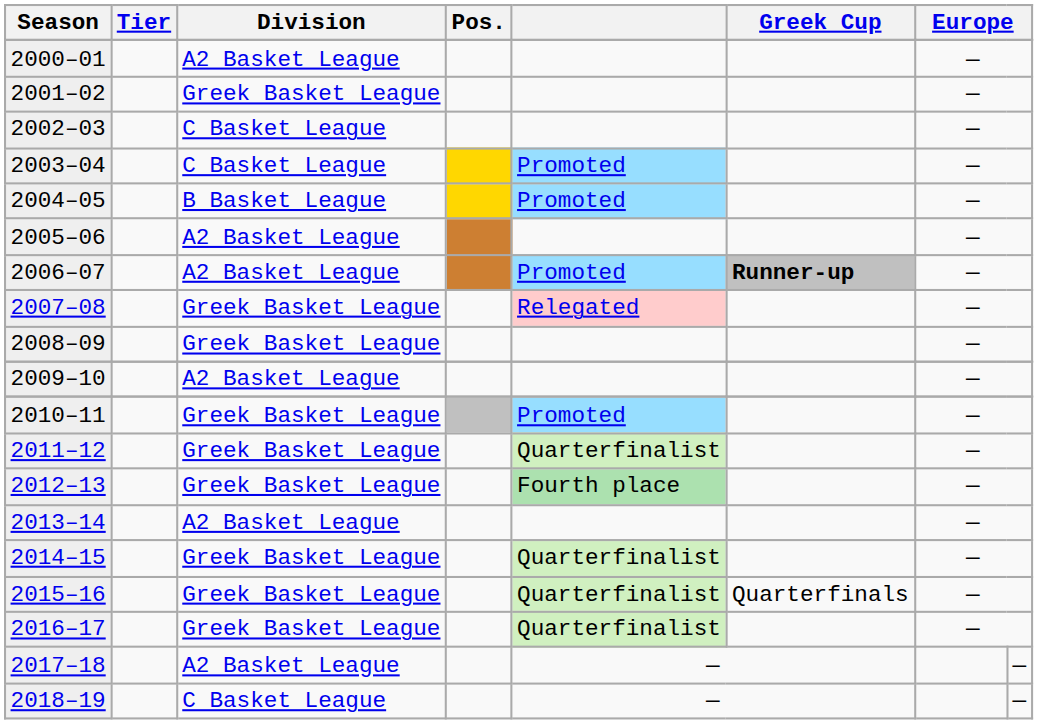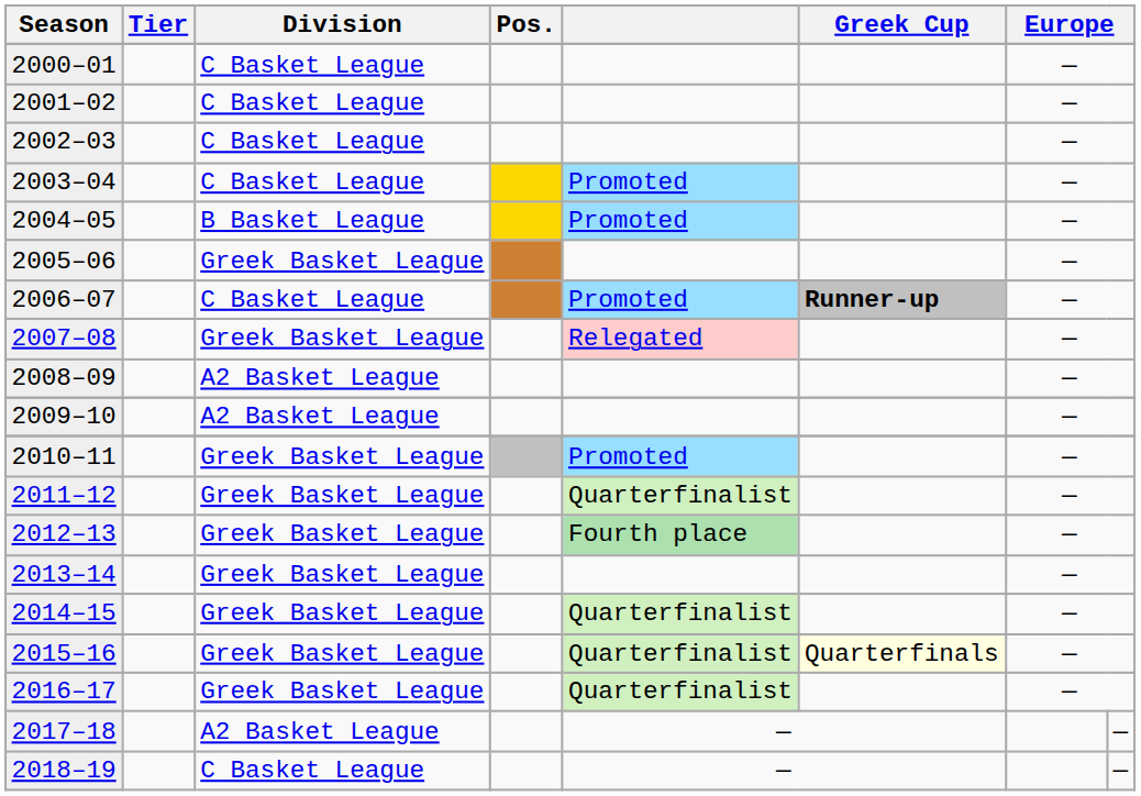2000–01 | Division: A2 Basket League -> C Basket League
2001–02 | Division: Greek Basket League -> C Basket League
2005–06 | Division: A2 Basket League -> Greek Basket League
2006–07 | Division: A2 Basket League -> C Basket League
2008–09 | Division: Greek Basket League -> A2 Basket League
2013–14 | Division: A2 Basket League -> Greek Basket League
2015–16 | Greek Cup: no background -> lightyellow background
